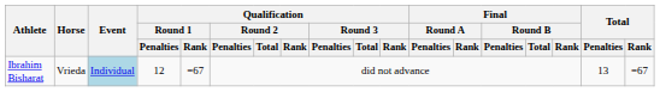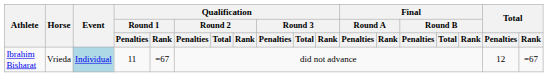Ibrahim Bisharat | Qualification / Round 1 / Penalties: 12 -> 11
Ibrahim Bisharat | Total / Penalties: 13 -> 12
